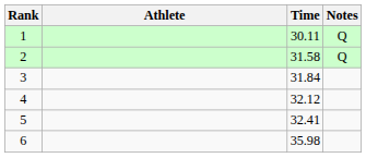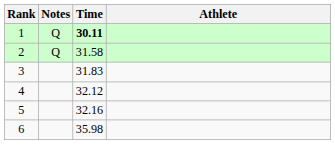columns swapped: Athlete <-> Notes
1 | Time: normal -> bold
3 | Time: 31.84 -> 31.83
5 | Time: 32.41 -> 32.16
